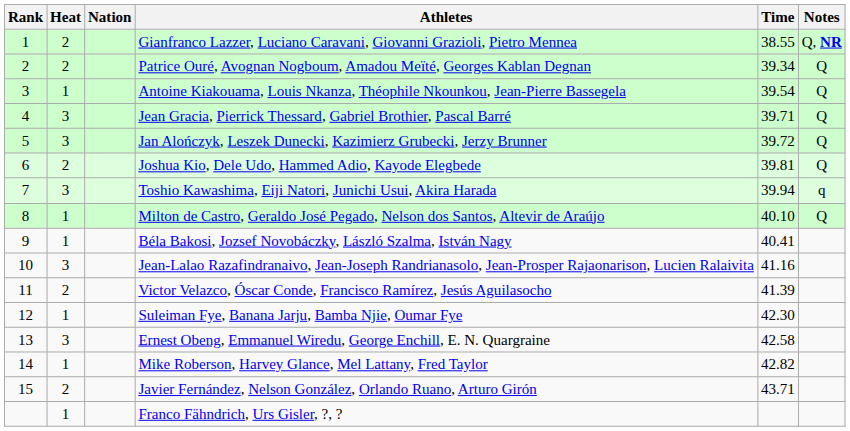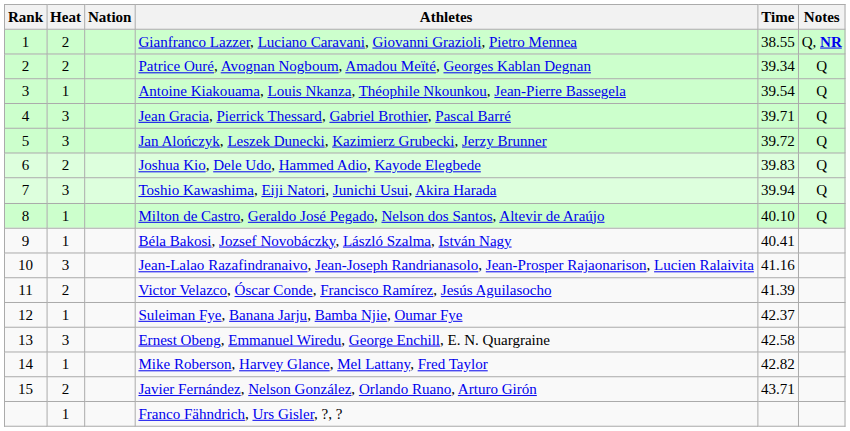Joshua Kio, Dele Udo, Hammed Adio, Kayode Elegbede | Time: 39.81 -> 39.83
Toshio Kawashima, Eiji Natori, Junichi Usui, Akira Harada | Notes: q -> Q
Suleiman Fye, Banana Jarju, Bamba Njie, Oumar Fye | Time: 42.30 -> 42.37
